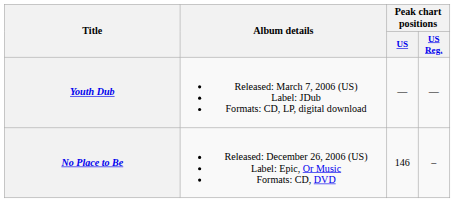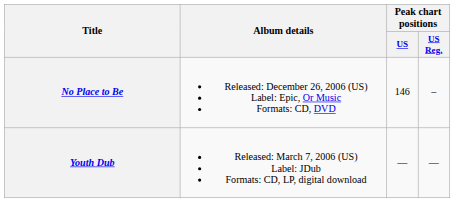rows swapped: Youth Dub <-> No Place to Be
